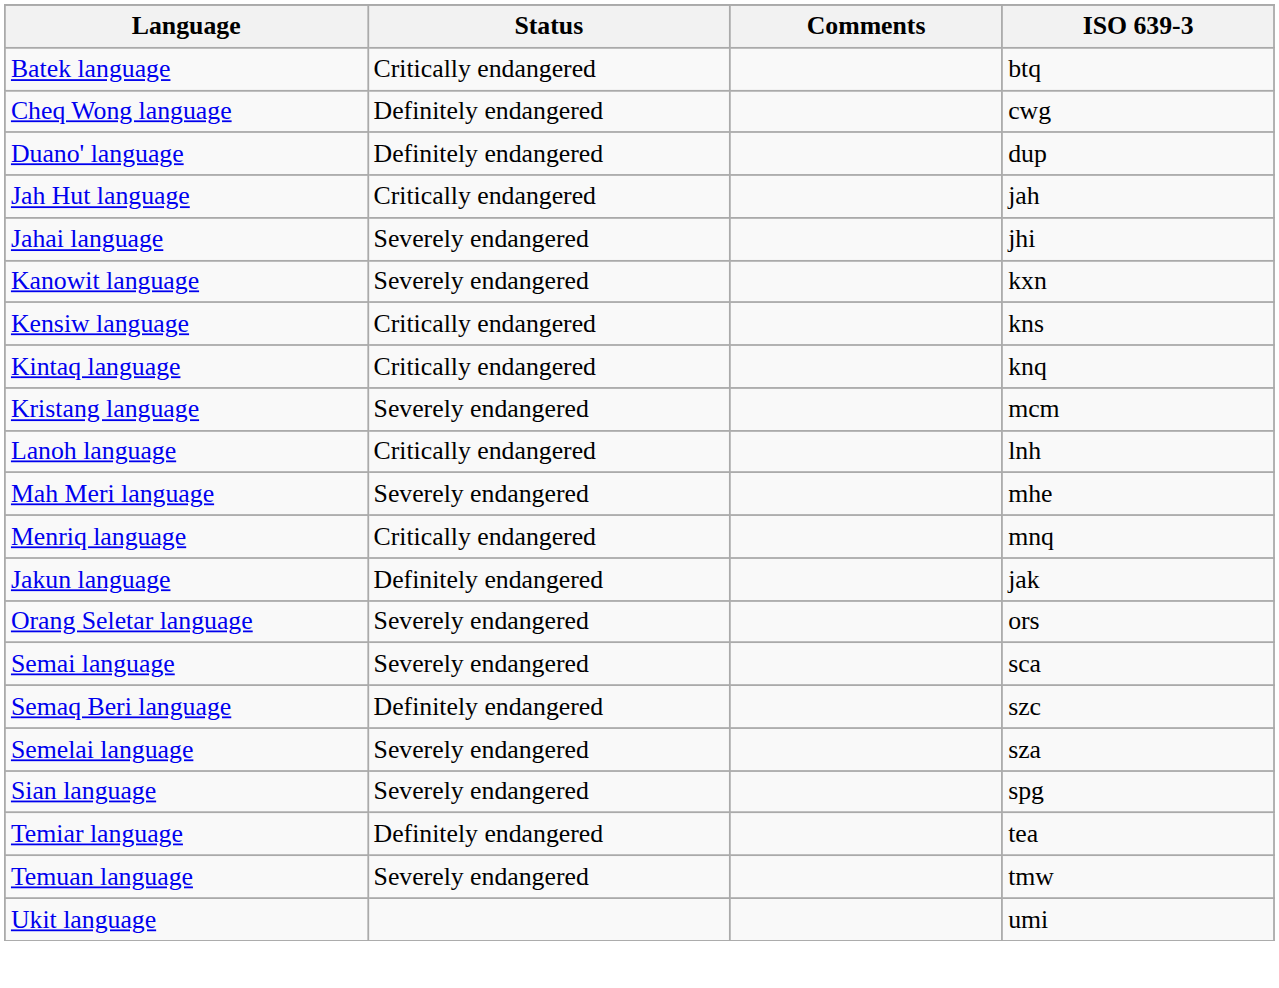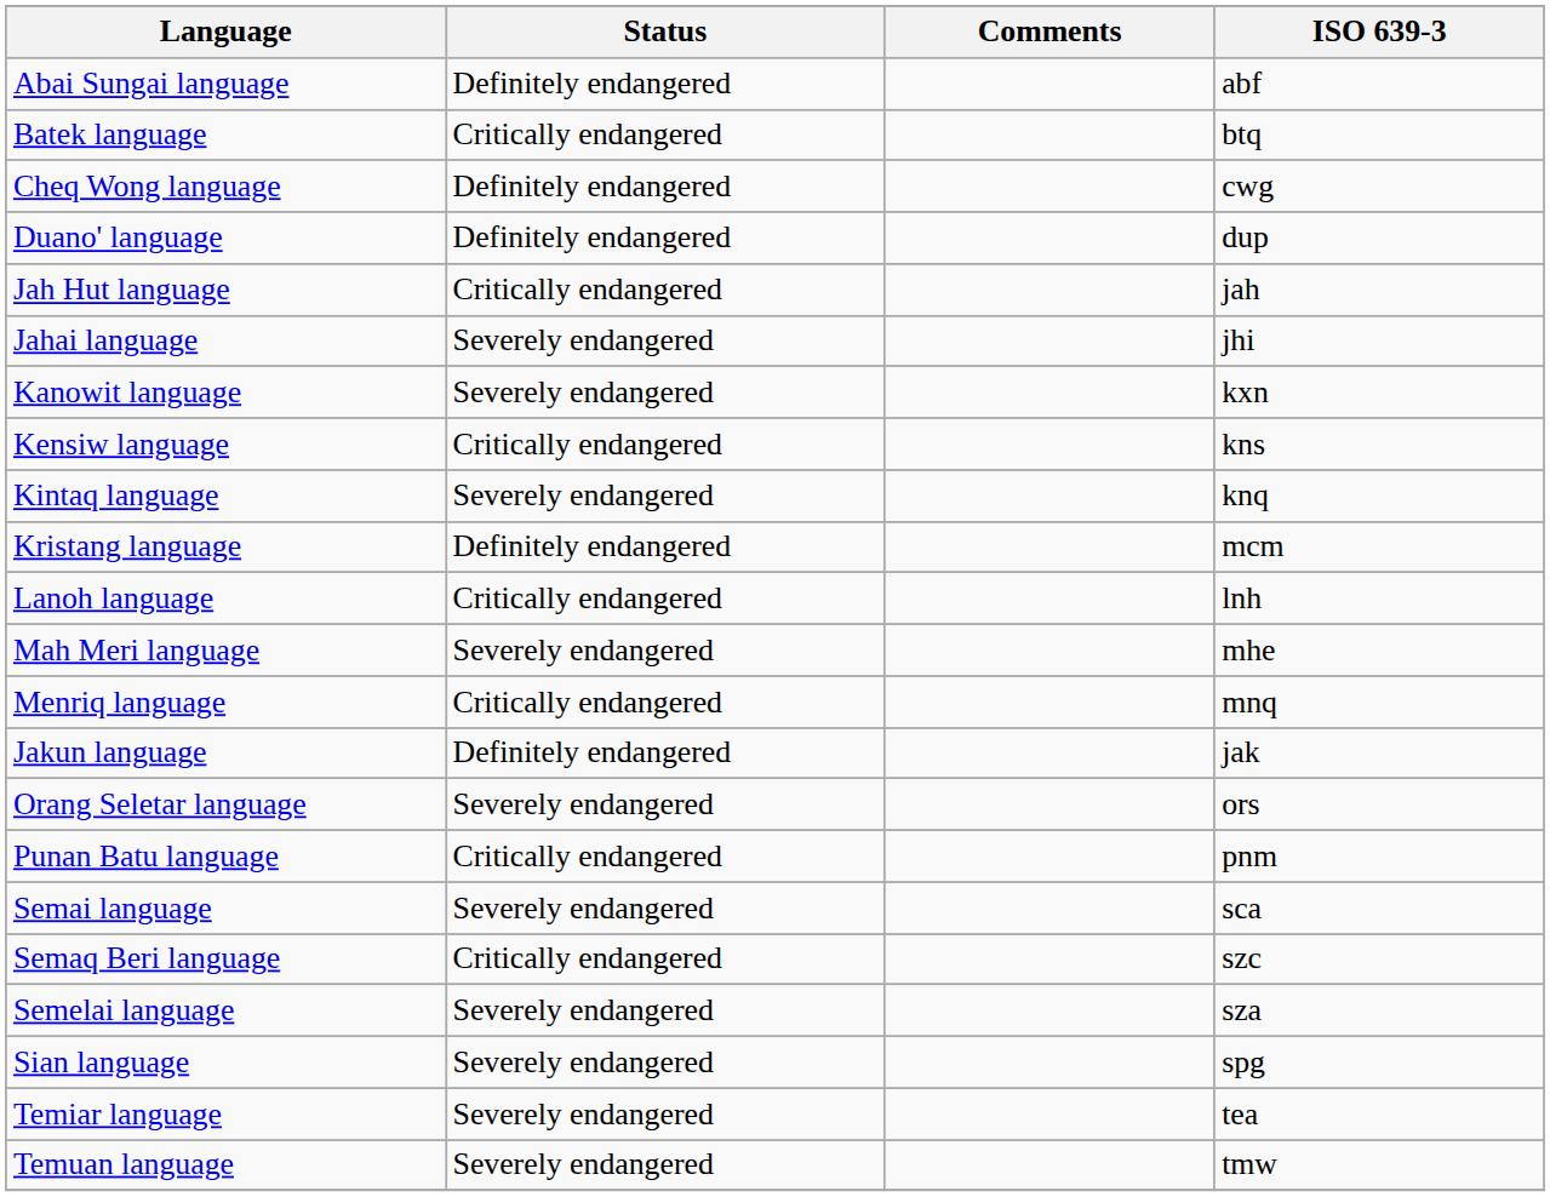+ row: Abai Sungai language | Definitely endangered | abf
Kintaq language | Status: Critically endangered -> Severely endangered
Kristang language | Status: Severely endangered -> Definitely endangered
+ row: Punan Batu language | Critically endangered | pnm
Semaq Beri language | Status: Definitely endangered -> Critically endangered
Temiar language | Status: Definitely endangered -> Severely endangered
- row: Ukit language | umi
